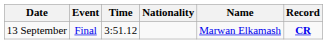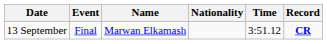columns swapped: Name <-> Time
